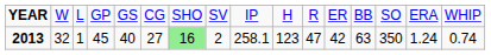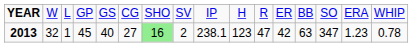2013 | column 9: 258.1 -> 238.1
2013 | column 14: 350 -> 347
2013 | column 15: 1.24 -> 1.23
2013 | column 16: 0.74 -> 0.78
